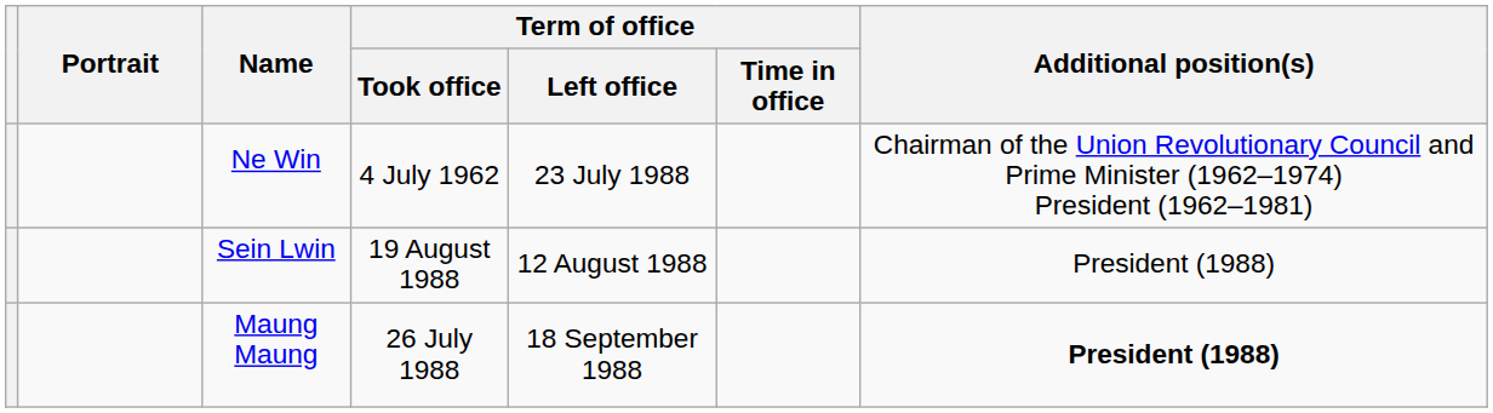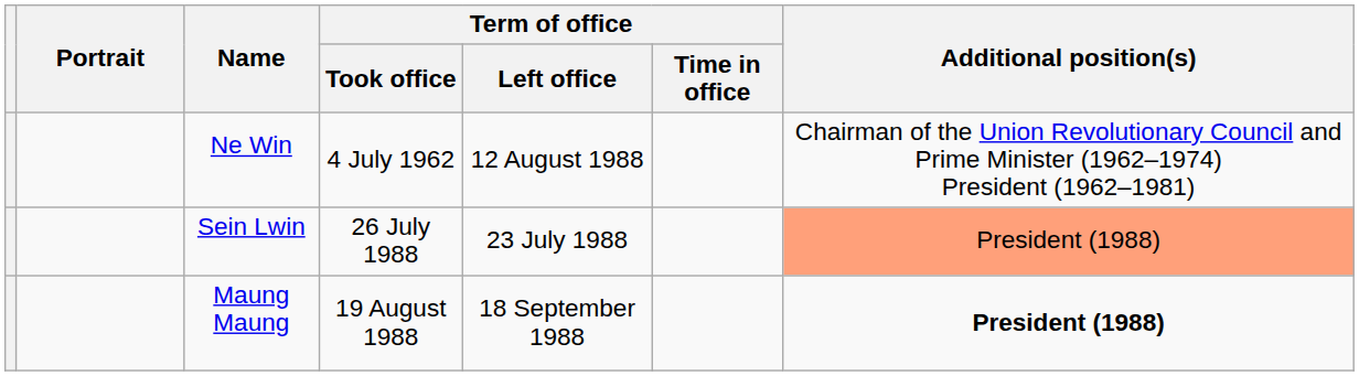Ne Win | Term of office / Left office: 23 July 1988 -> 12 August 1988
Sein Lwin | Term of office / Took office: 19 August 1988 -> 26 July 1988
Sein Lwin | Term of office / Left office: 12 August 1988 -> 23 July 1988
Sein Lwin | Additional position(s): no background -> lightsalmon background
Maung Maung | Term of office / Took office: 26 July 1988 -> 19 August 1988
